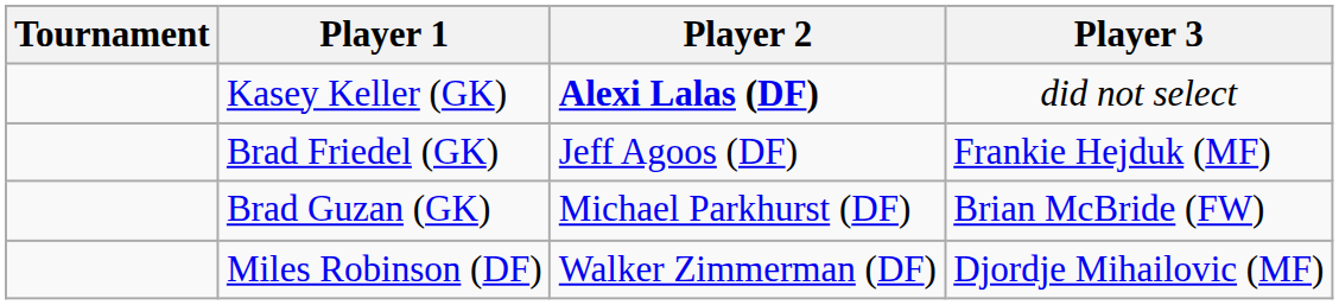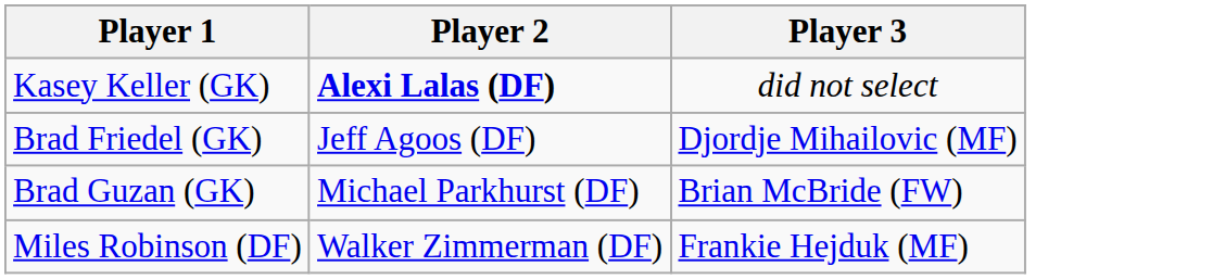- column: Tournament
Brad Friedel (GK) | Player 3: Frankie Hejduk (MF) -> Djordje Mihailovic (MF)
Miles Robinson (DF) | Player 3: Djordje Mihailovic (MF) -> Frankie Hejduk (MF)
